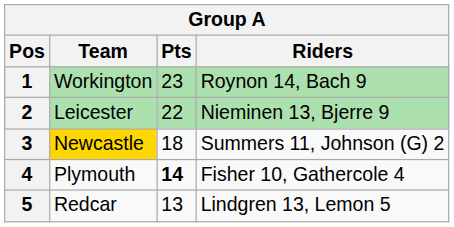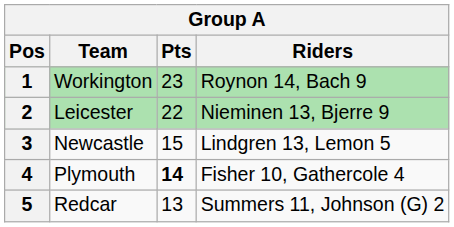3 | Team: gold background -> no background
3 | Pts: 18 -> 15
3 | Riders: Summers 11, Johnson (G) 2 -> Lindgren 13, Lemon 5
5 | Riders: Lindgren 13, Lemon 5 -> Summers 11, Johnson (G) 2
